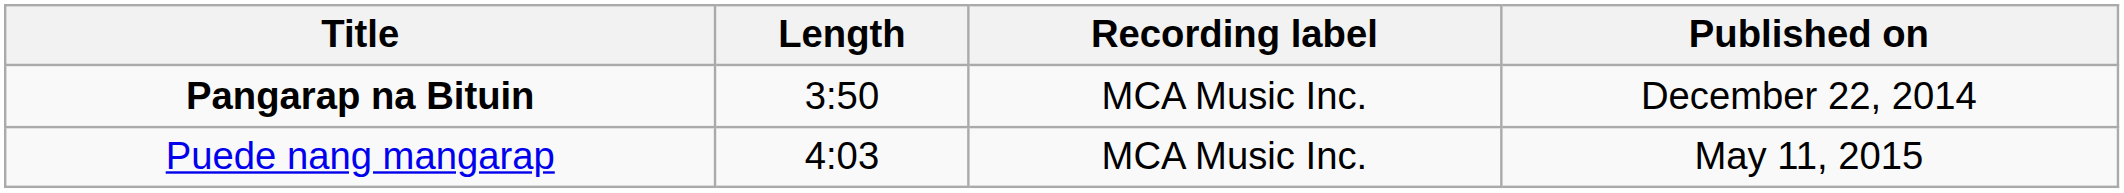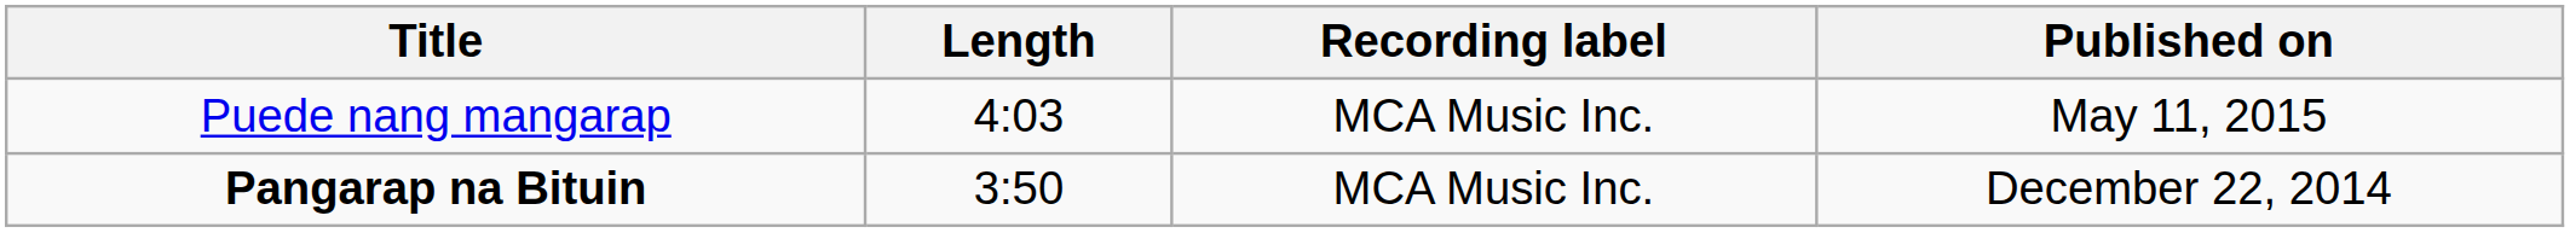rows swapped: Pangarap na Bituin <-> Puede nang mangarap
